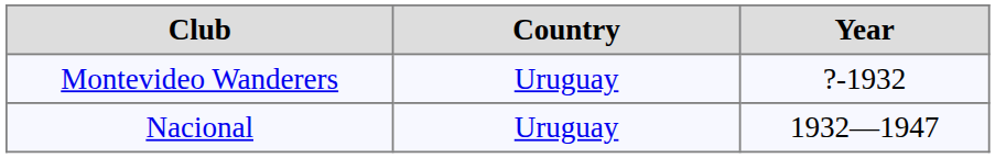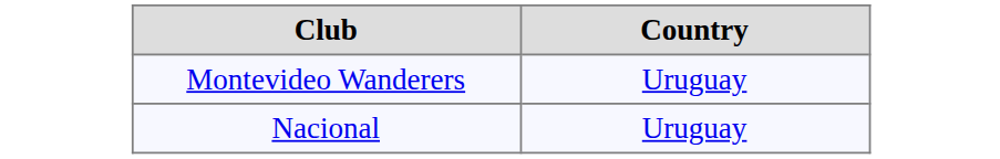- column: Year | ?-1932 | 1932—1947
